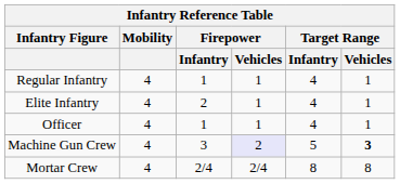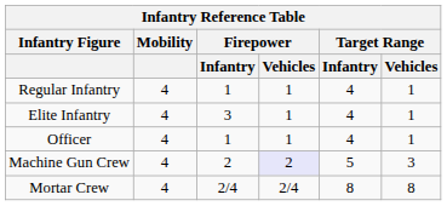Elite Infantry | Firepower / Infantry: 2 -> 3
Machine Gun Crew | Firepower / Infantry: 3 -> 2
Machine Gun Crew | Target Range / Vehicles: bold -> normal
